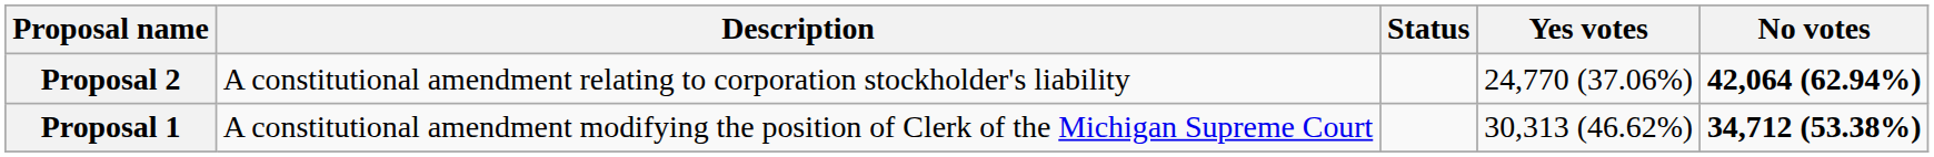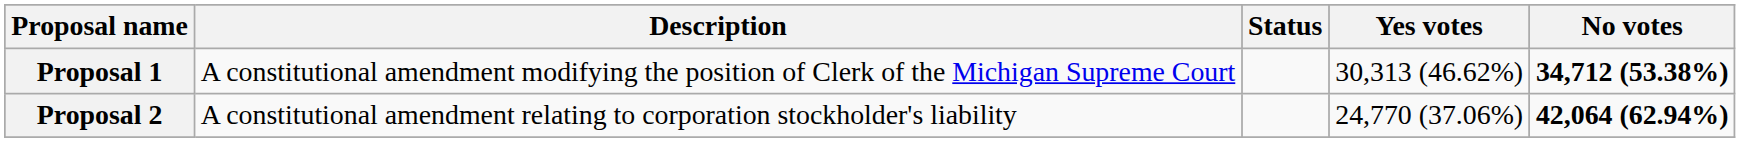rows swapped: Proposal 1 <-> Proposal 2
